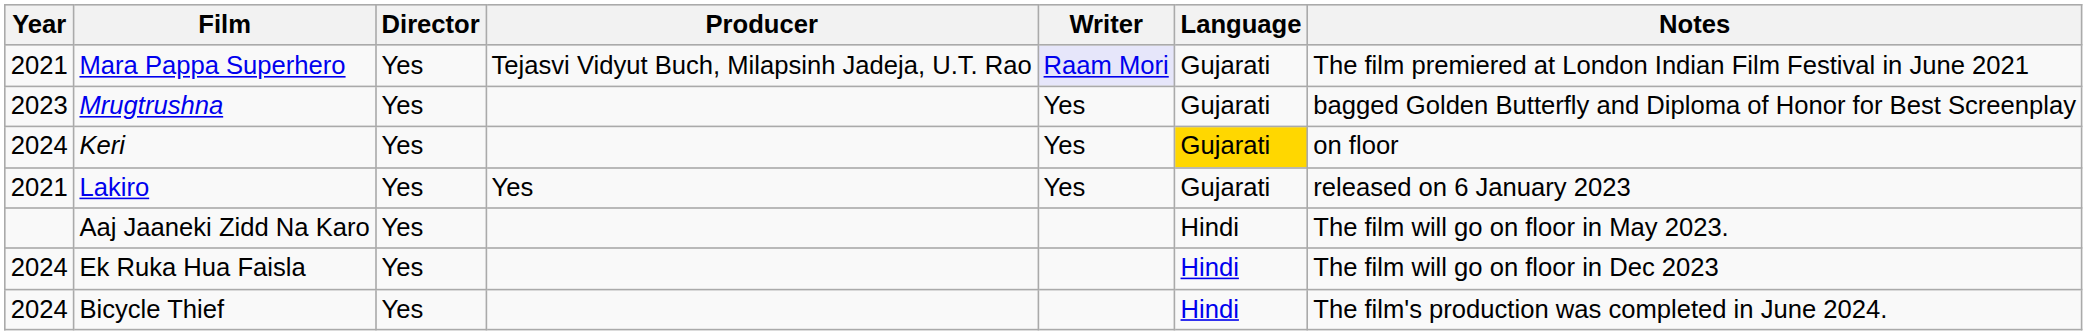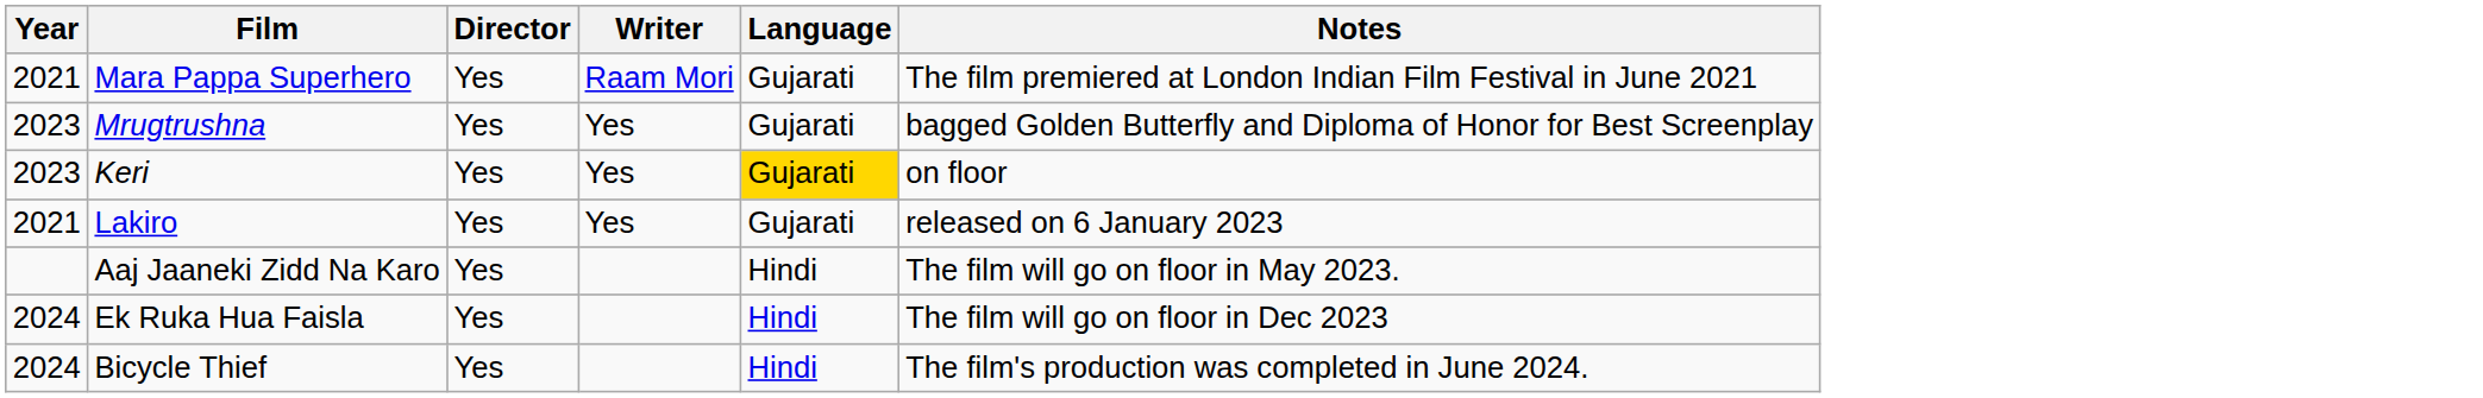- column: Producer | Tejasvi Vidyut Buch, Milapsinh Jadeja, U.T. Rao | Yes
Mara Pappa Superhero | Writer: lavender background -> no background
Keri | Year: 2024 -> 2023
